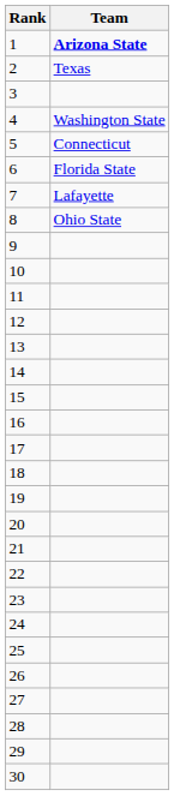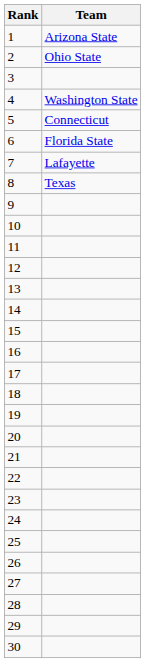1 | Team: bold -> normal
2 | Team: Texas -> Ohio State
8 | Team: Ohio State -> Texas
